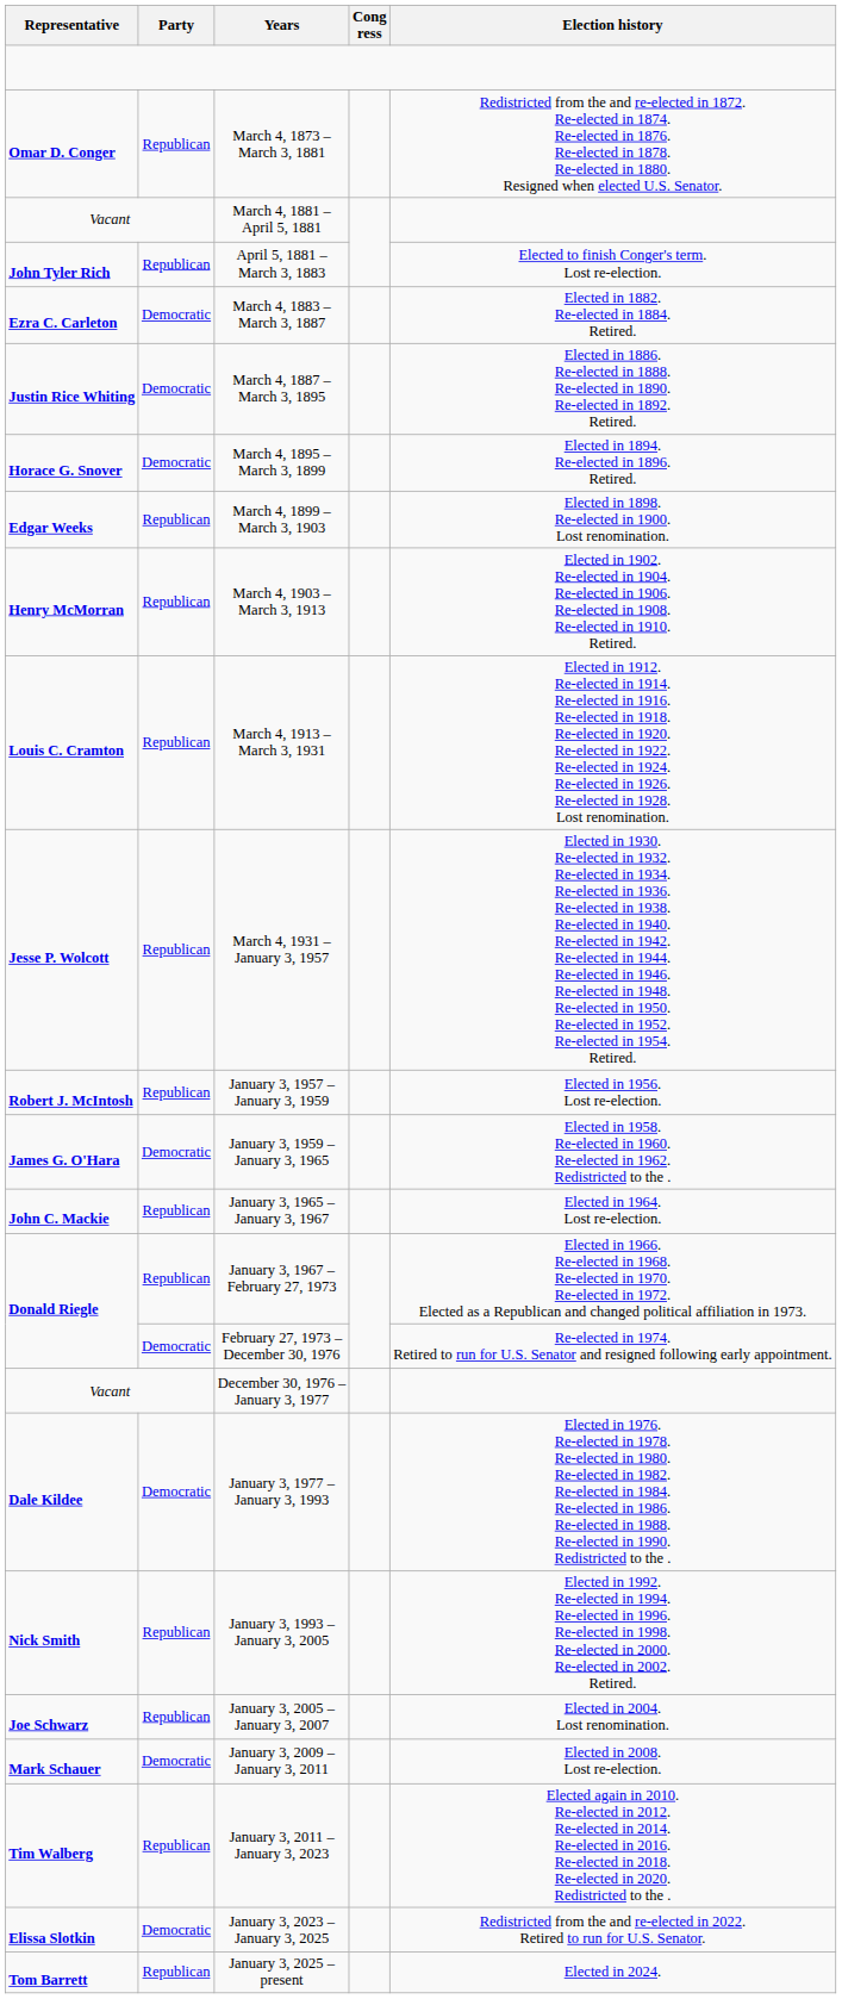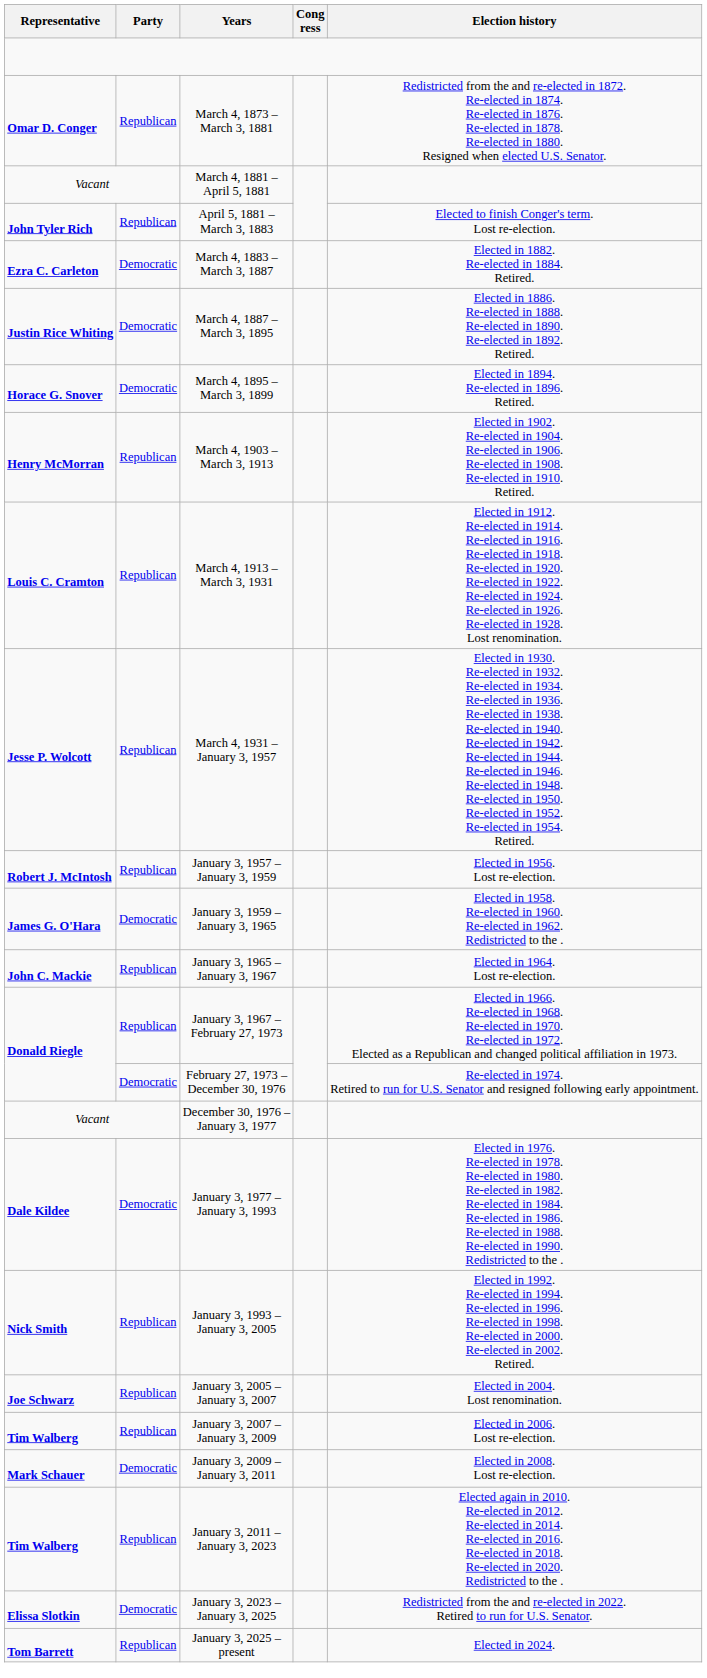- row: Edgar Weeks | Republican | March 4, 1899 – March 3, 1903 | Elected in 1898. Re-elected in 1900. Lost renomination.
+ row: Tim Walberg | Republican | January 3, 2007 – January 3, 2009 | Elected in 2006. Lost re-election.
